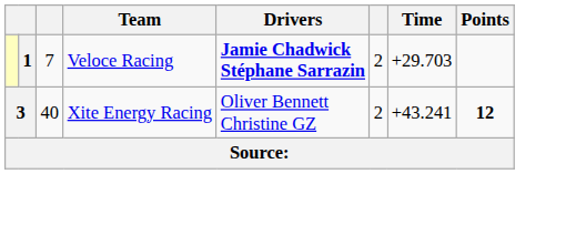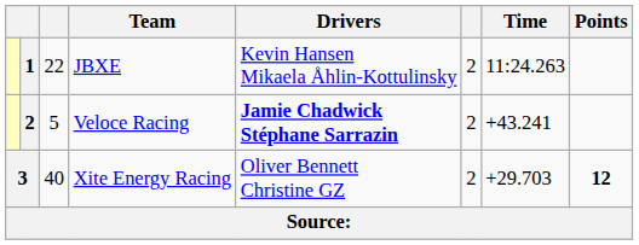+ row: 1 | 22 | JBXE | Kevin Hansen Mikaela Åhlin-Kottulinsky | 2 | 11:24.263
Veloce Racing | column 2: 1 -> 2
Veloce Racing | column 3: 7 -> 5
Veloce Racing | Time: +29.703 -> +43.241
Xite Energy Racing | Time: +43.241 -> +29.703
